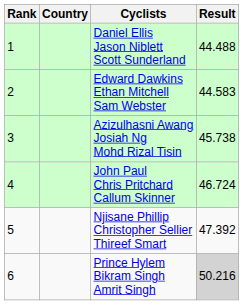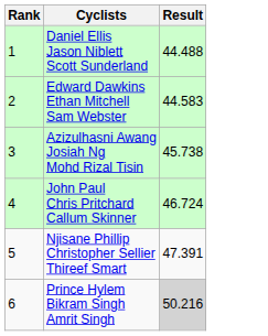- column: Country
Njisane Phillip Christopher Sellier Thireef Smart | Result: 47.392 -> 47.391
